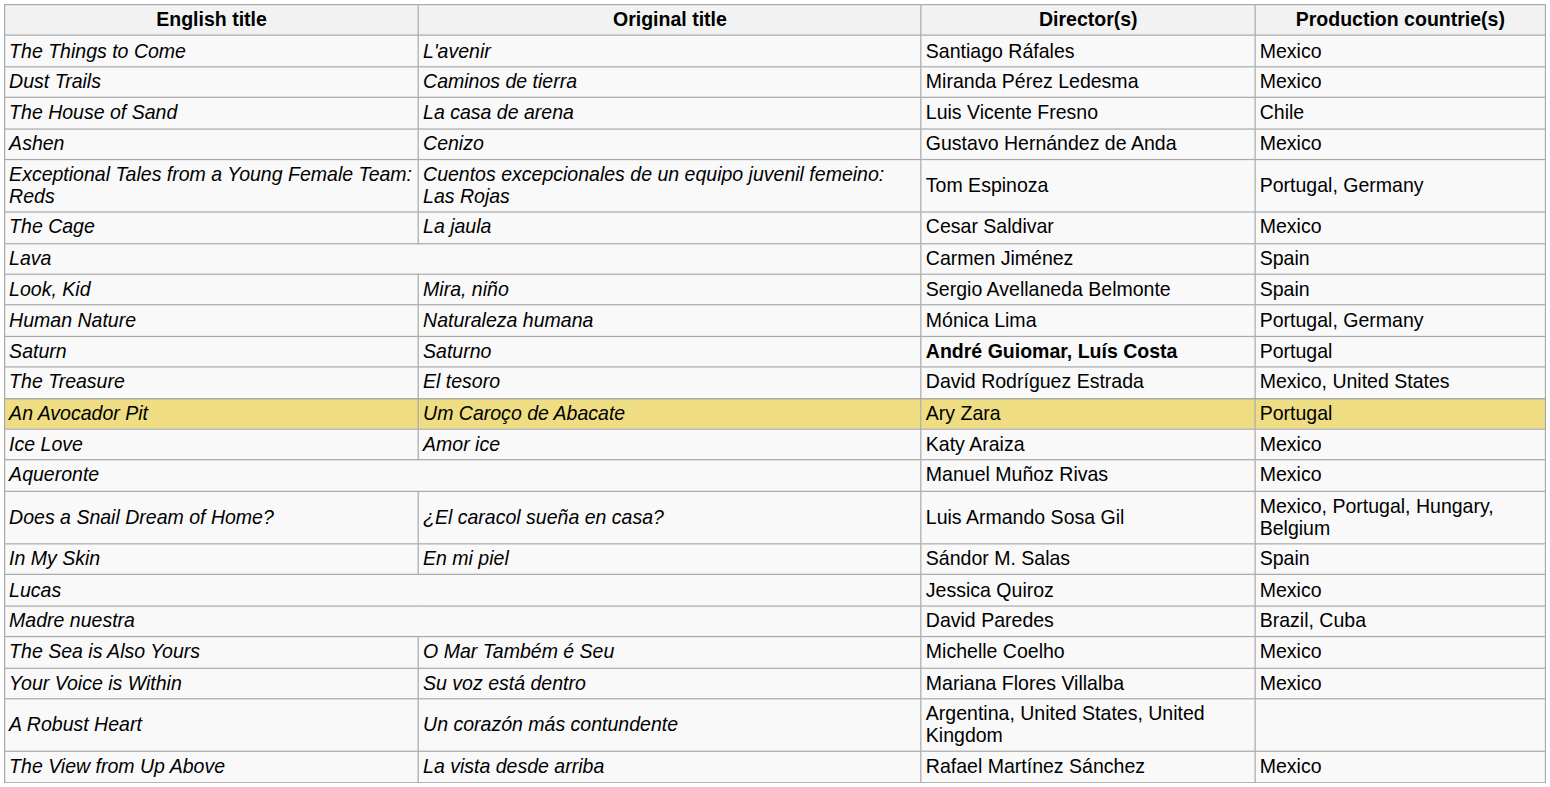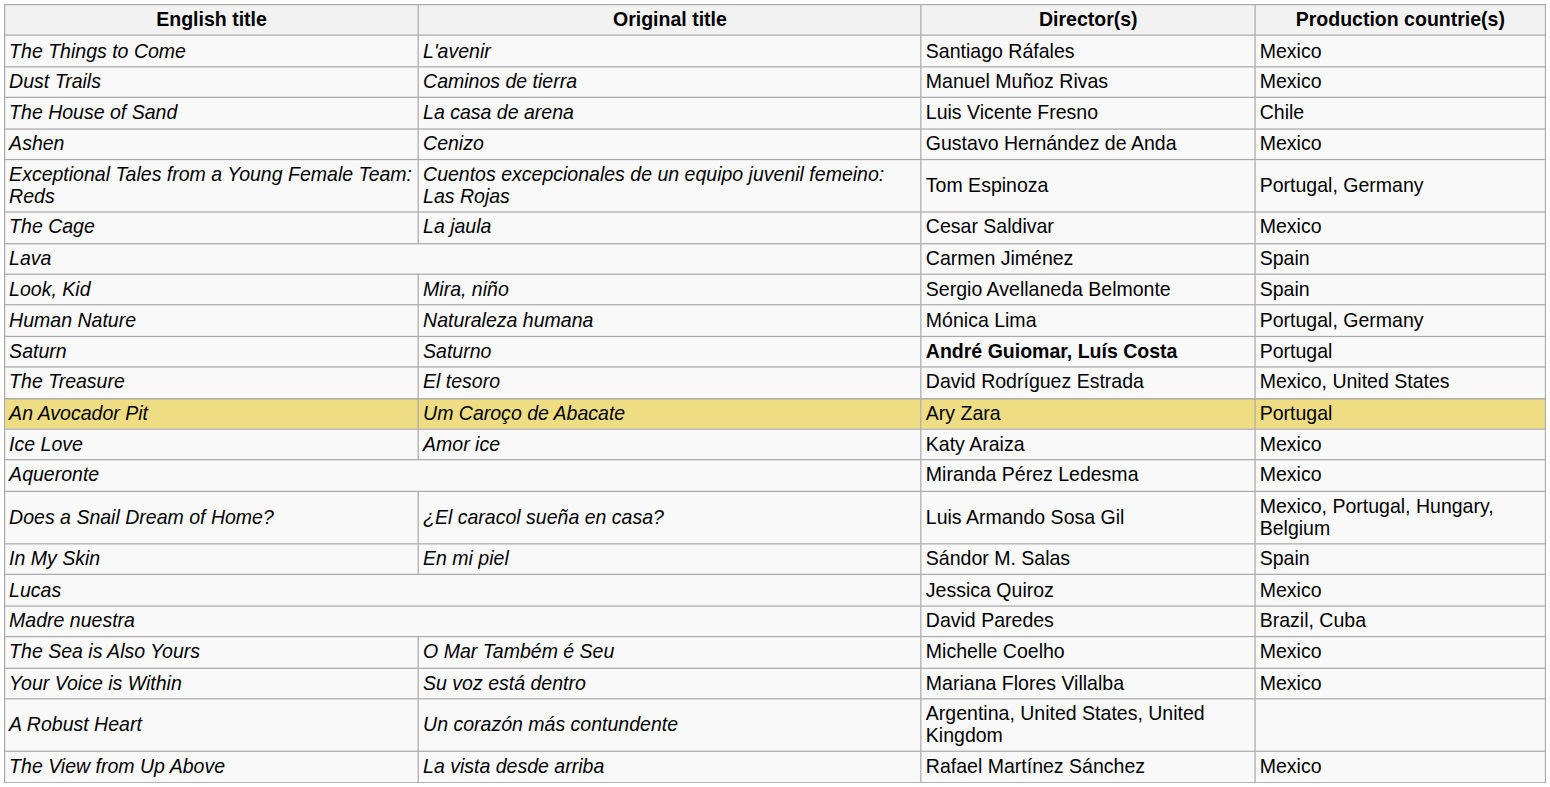Dust Trails | Director(s): Miranda Pérez Ledesma -> Manuel Muñoz Rivas
Aqueronte | Director(s): Manuel Muñoz Rivas -> Miranda Pérez Ledesma
